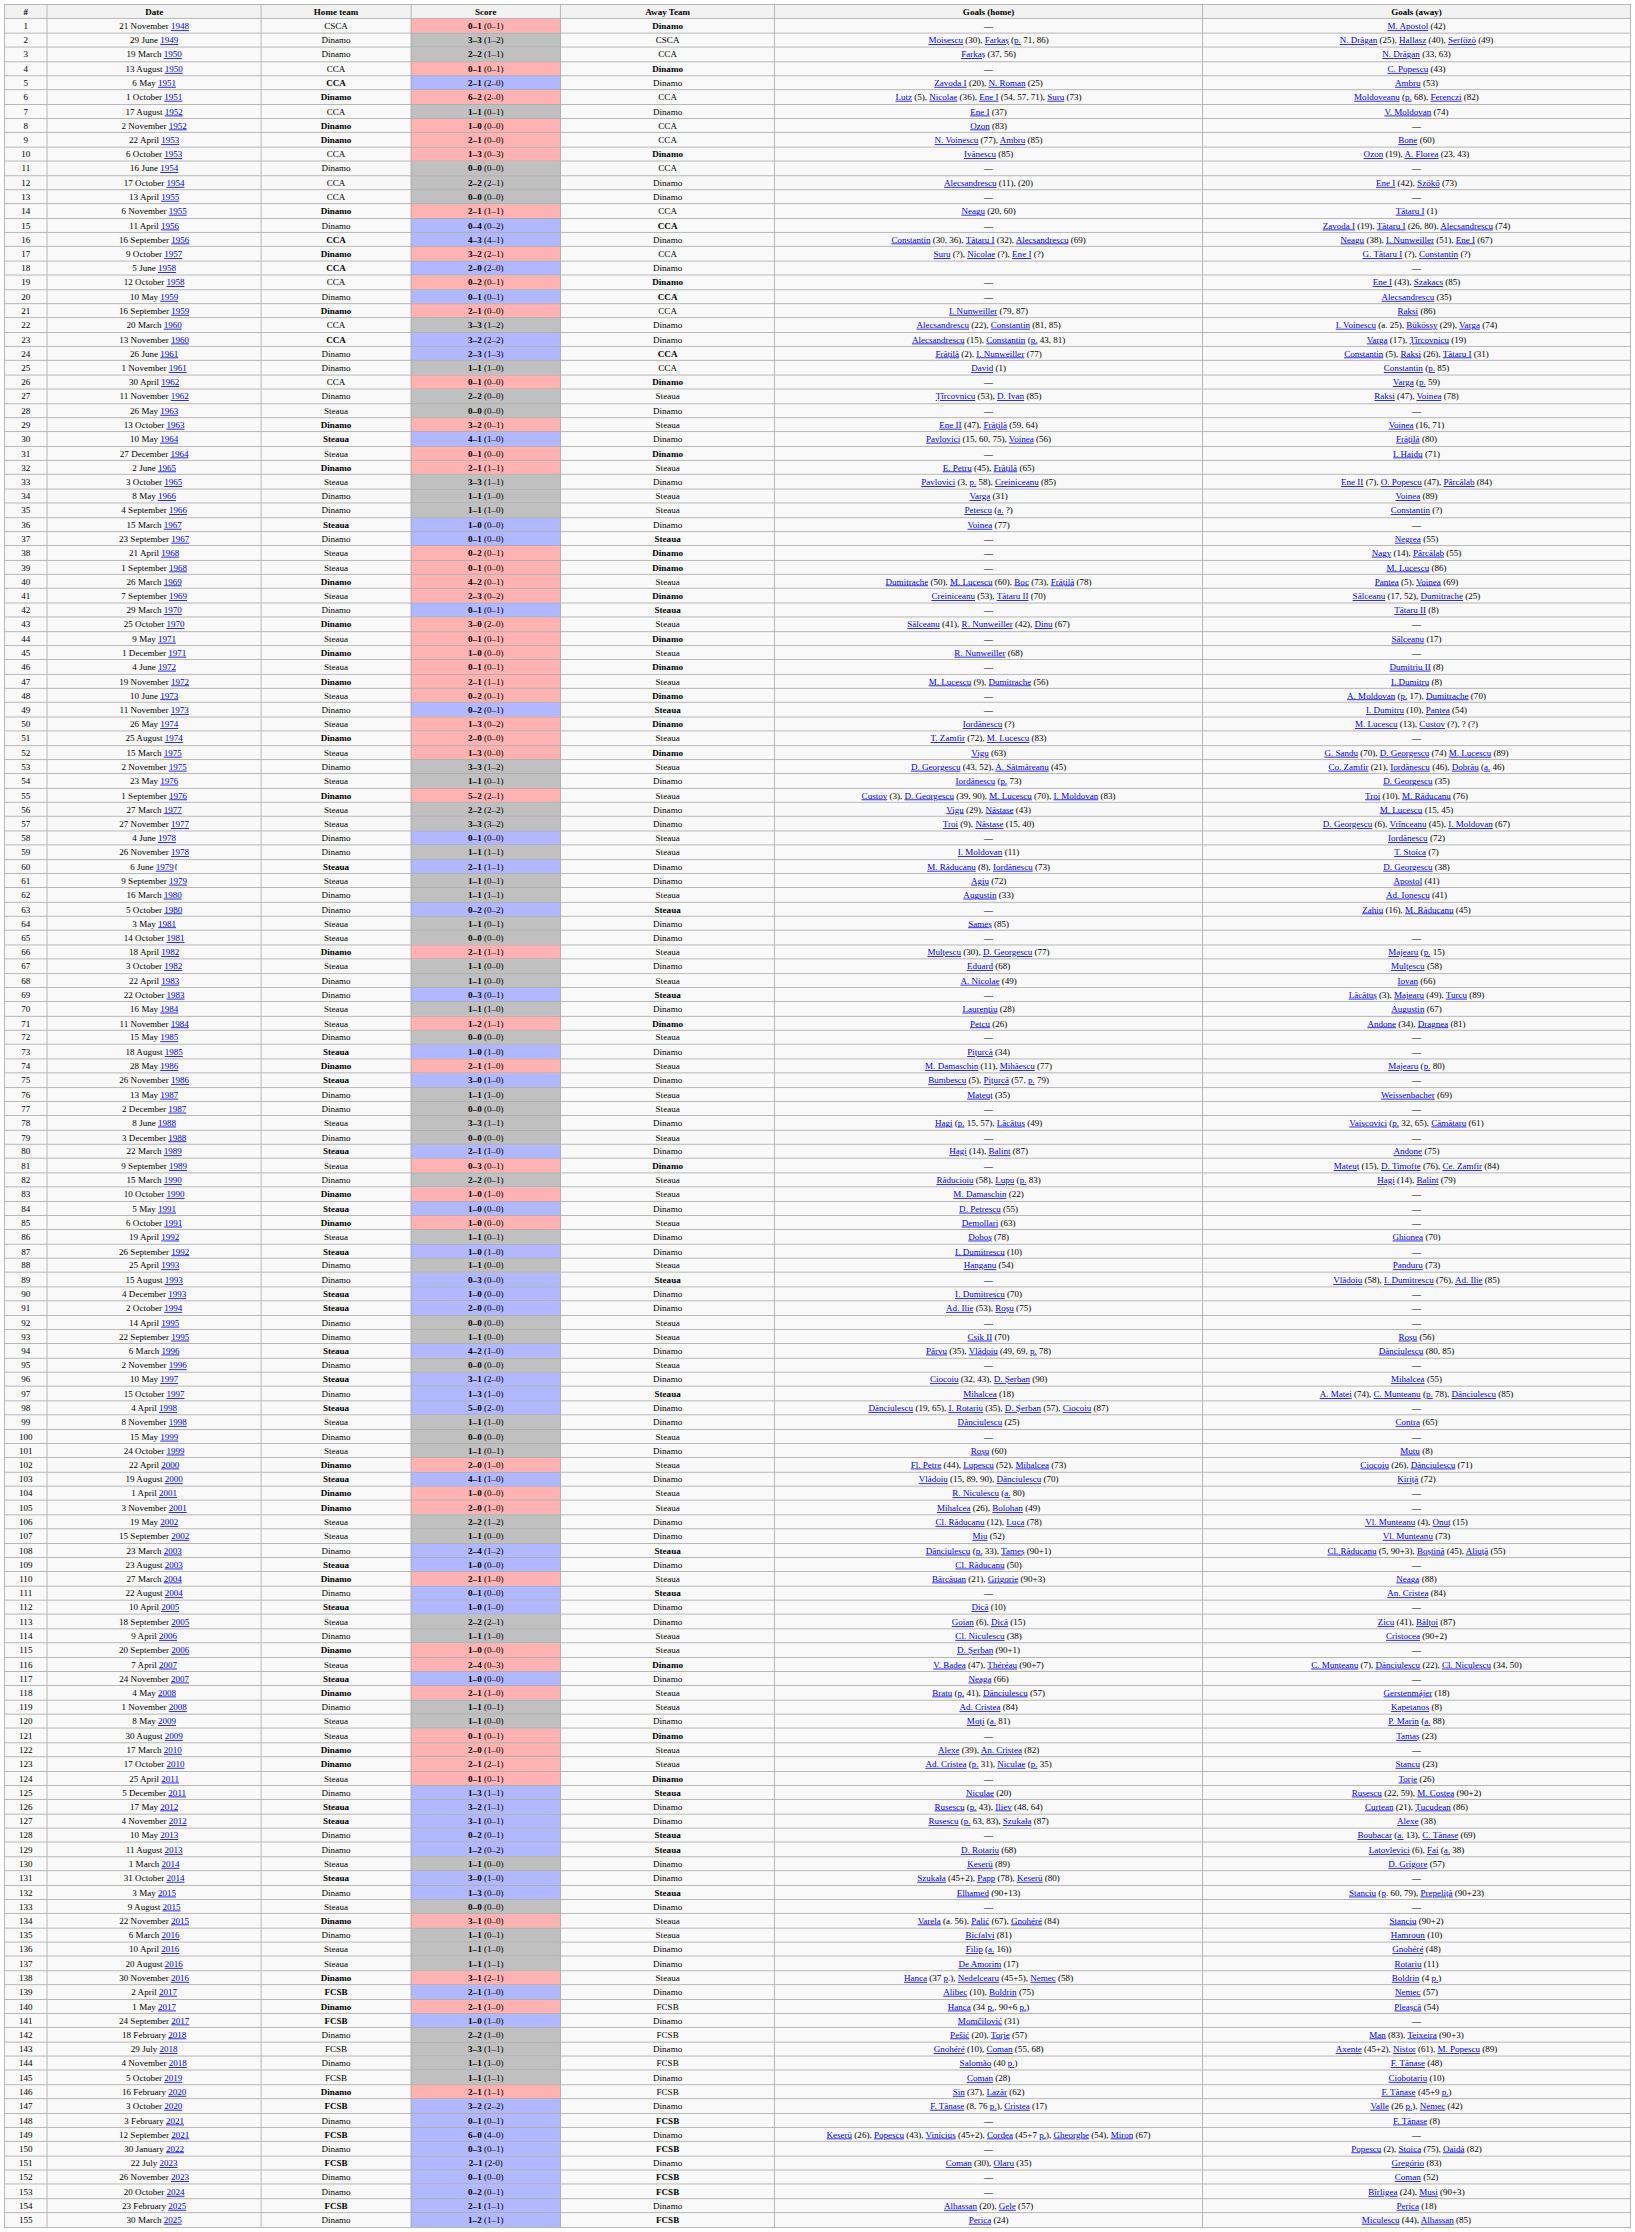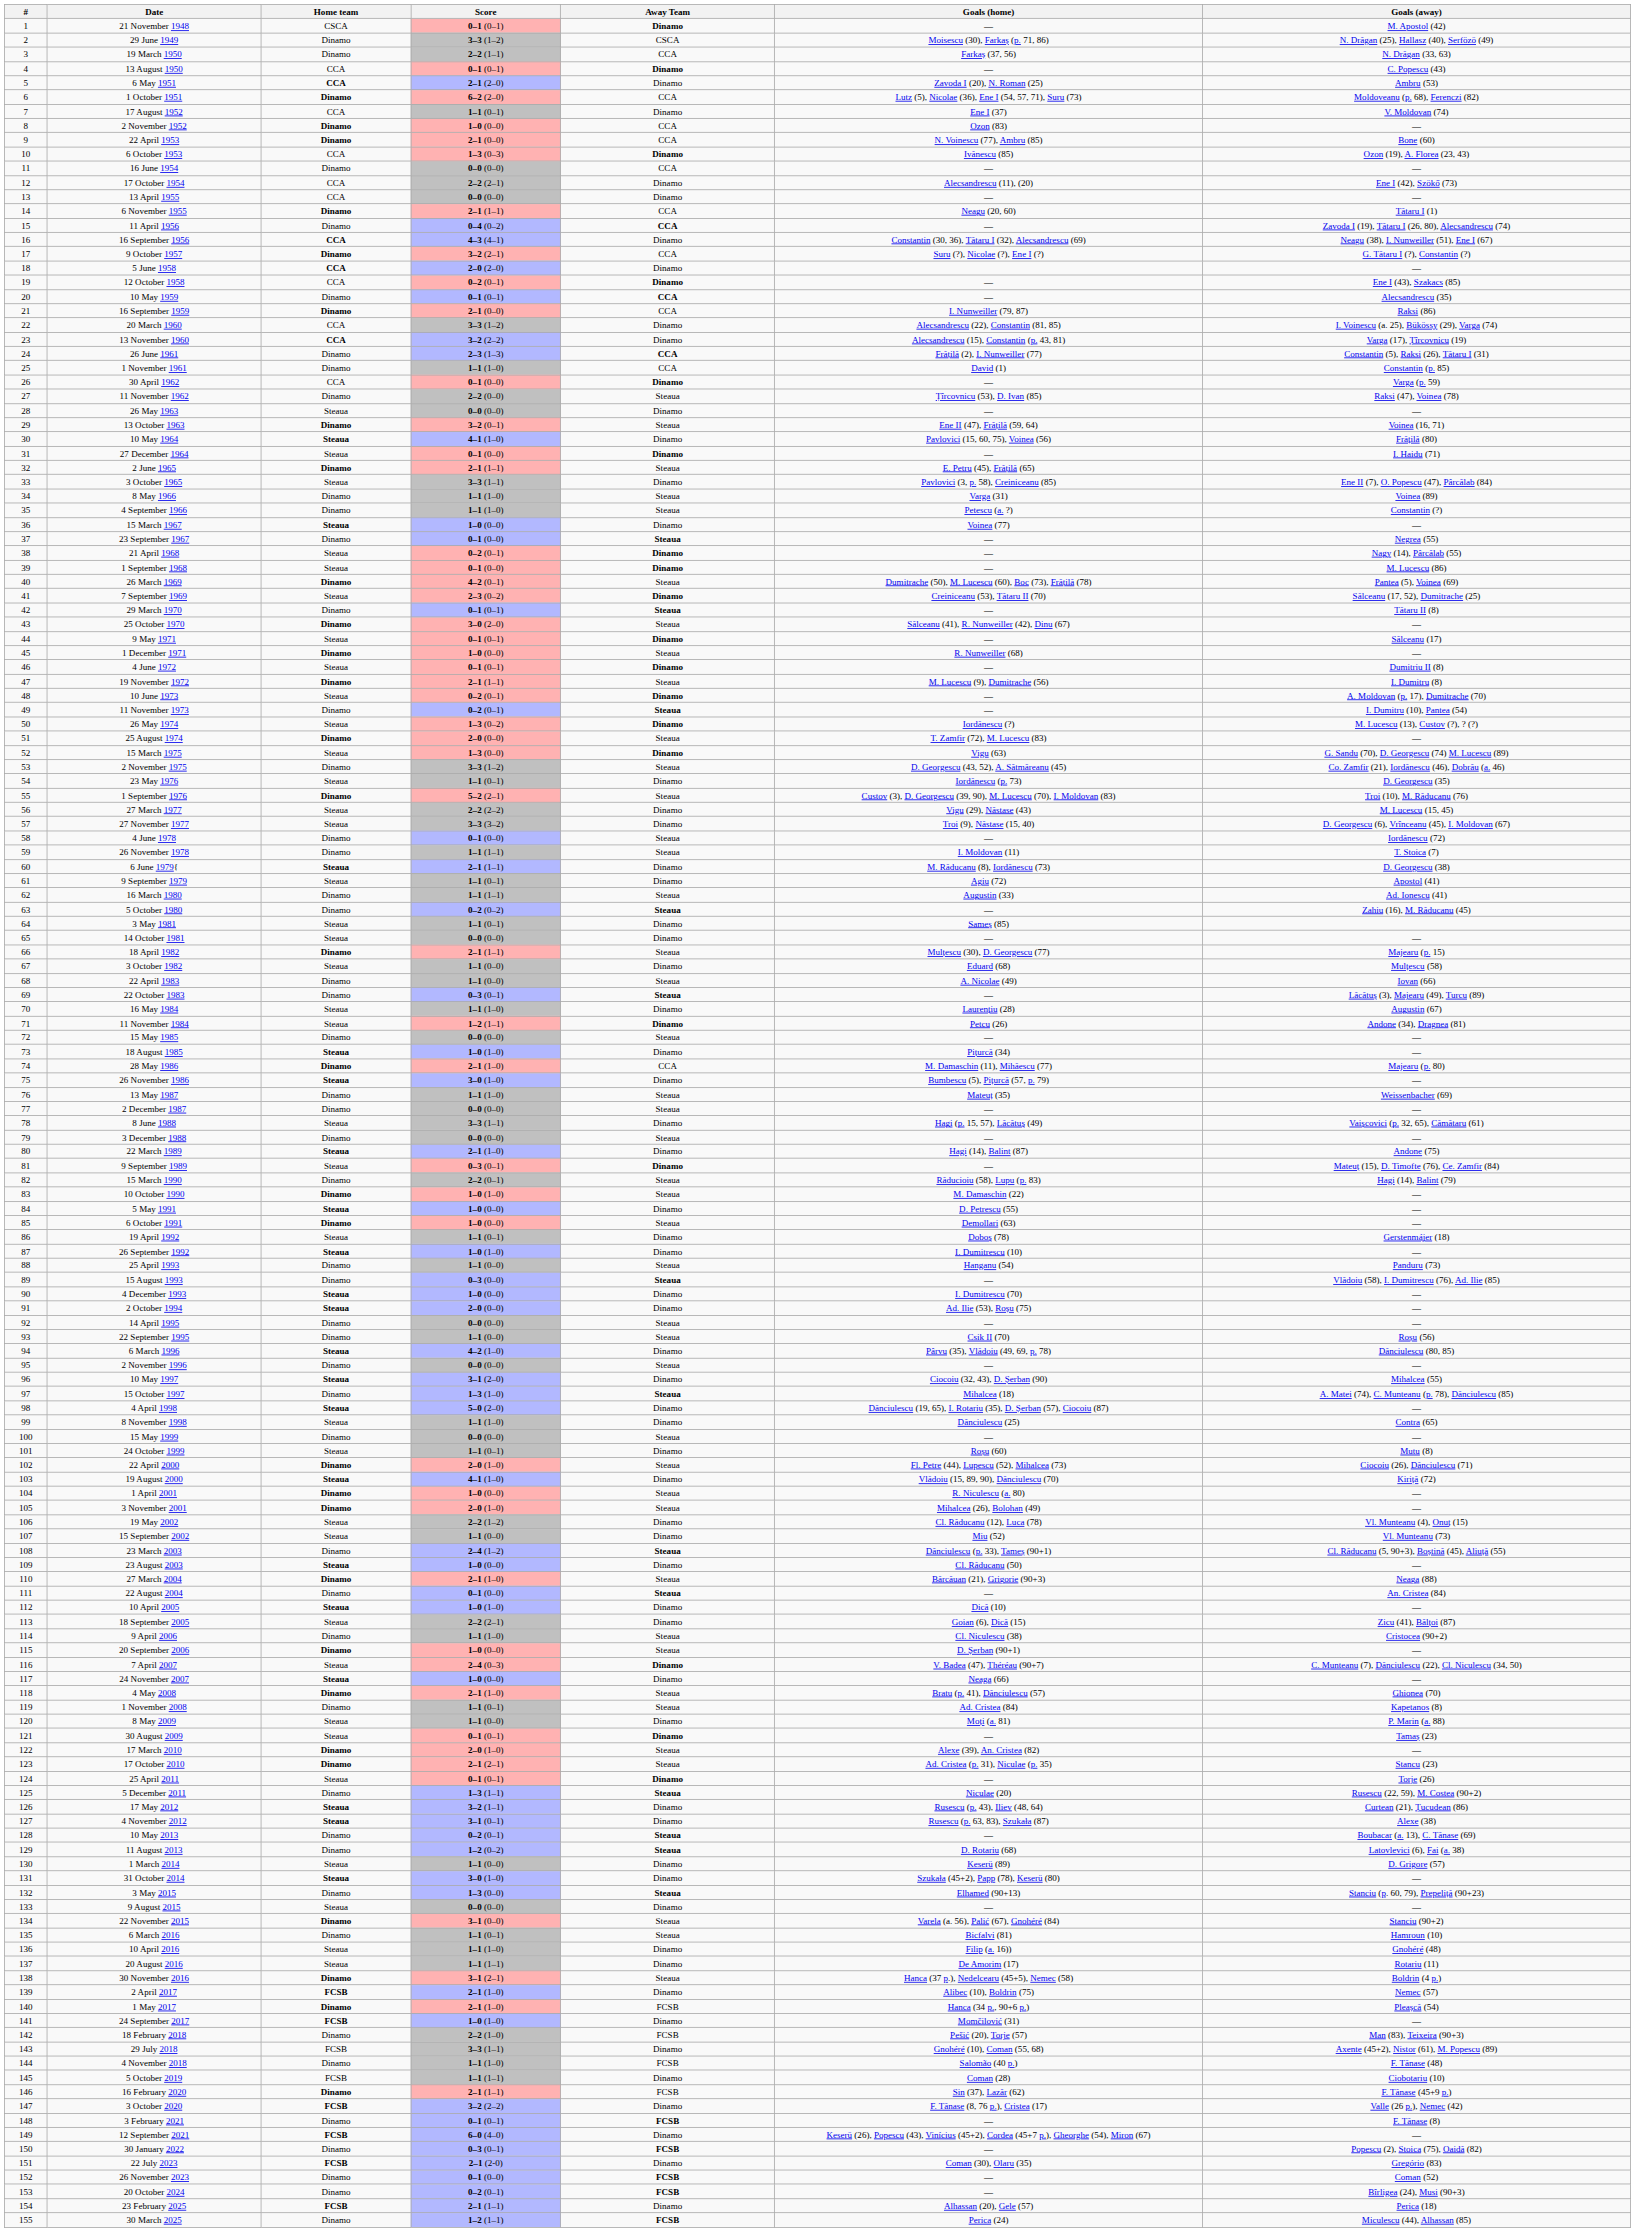28 May 1986 | Away Team: Steaua -> CCA
19 April 1992 | Goals (away): Ghionea (70) -> Gerstenmájer (18)
4 May 2008 | Goals (away): Gerstenmájer (18) -> Ghionea (70)
